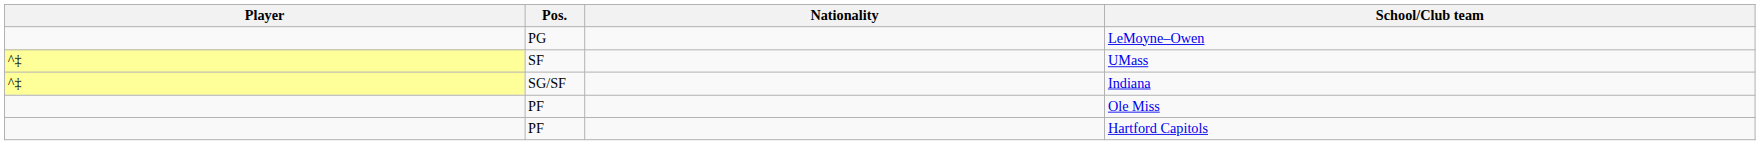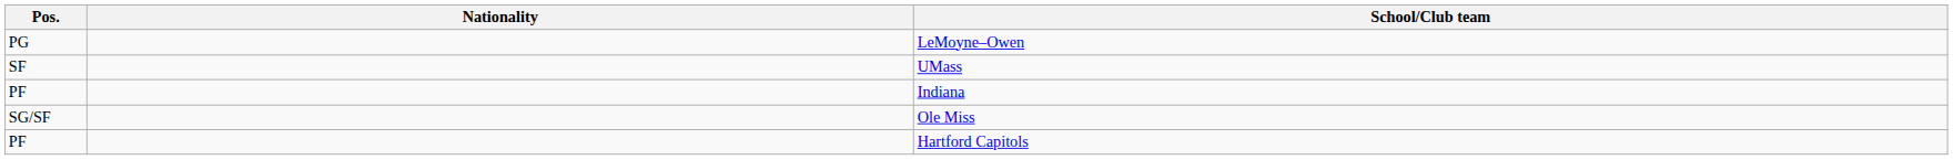- column: Player | ^‡ | ^‡
Indiana | Pos.: SG/SF -> PF
Ole Miss | Pos.: PF -> SG/SF
